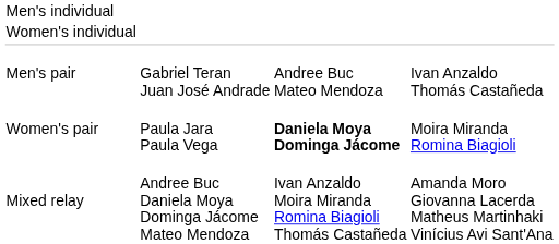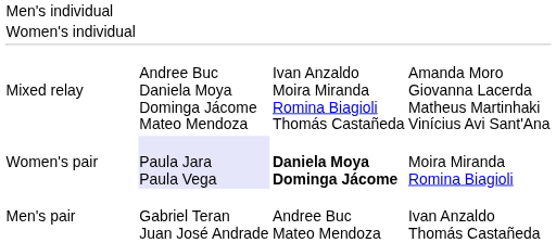rows swapped: Men's pair <-> Mixed relay
Women's pair | column 2: no background -> lavender background
